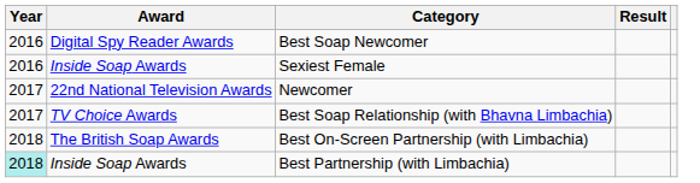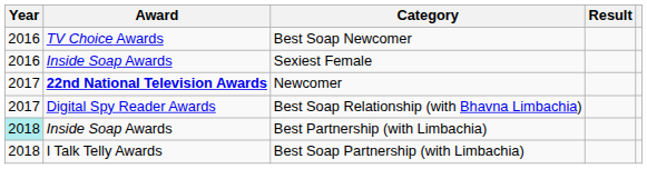Best Soap Newcomer | Award: Digital Spy Reader Awards -> TV Choice Awards
Newcomer | Award: normal -> bold
Best Soap Relationship (with Bhavna Limbachia) | Award: TV Choice Awards -> Digital Spy Reader Awards
- row: 2018 | The British Soap Awards | Best On-Screen Partnership (with Limbachia)
+ row: 2018 | I Talk Telly Awards | Best Soap Partnership (with Limbachia)
